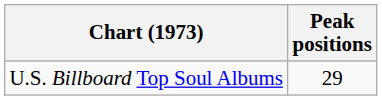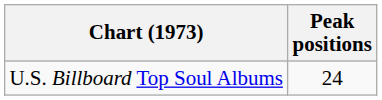U.S. Billboard Top Soul Albums | Peak positions: 29 -> 24
